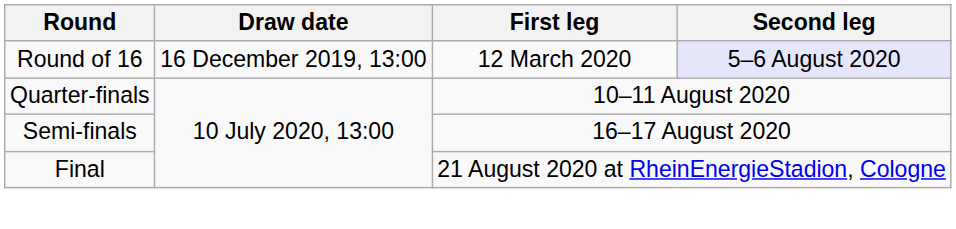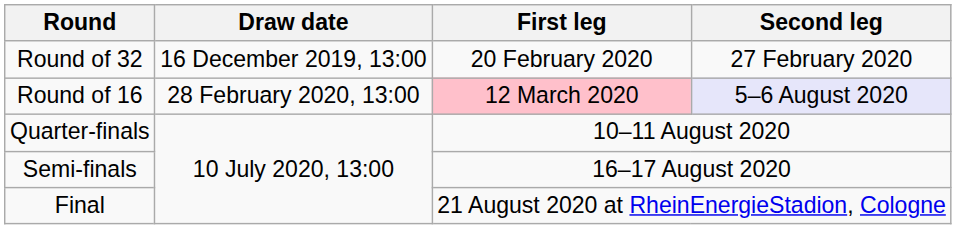+ row: Round of 32 | 16 December 2019, 13:00 | 20 February 2020 | 27 February 2020
Round of 16 | Draw date: 16 December 2019, 13:00 -> 28 February 2020, 13:00
Round of 16 | First leg: no background -> pink background
